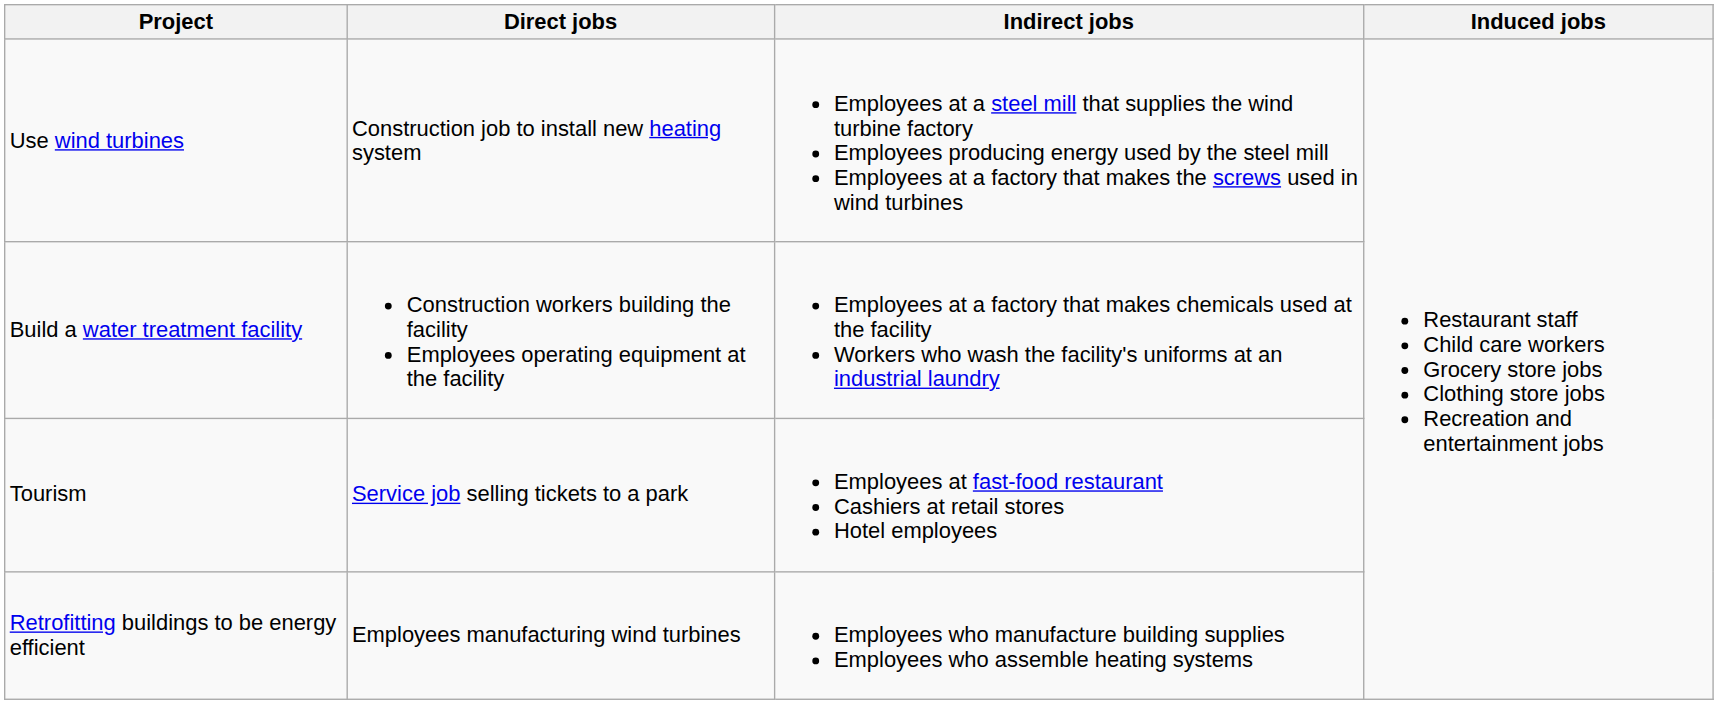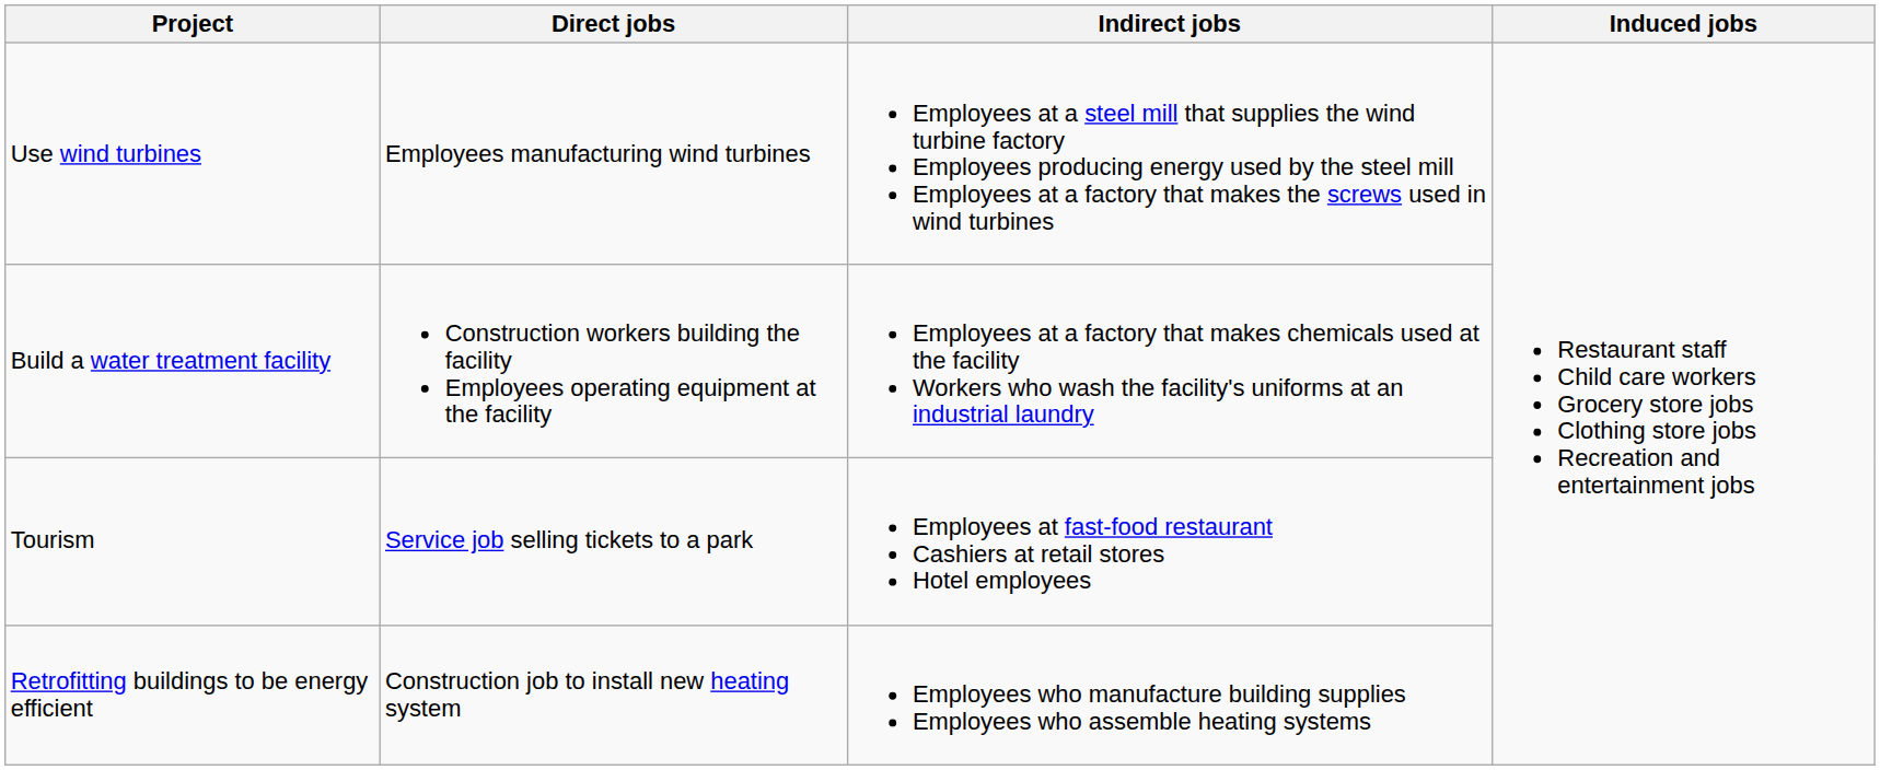Use wind turbines | Direct jobs: Construction job to install new heating system -> Employees manufacturing wind turbines
Retrofitting buildings to be energy efficient | Direct jobs: Employees manufacturing wind turbines -> Construction job to install new heating system
